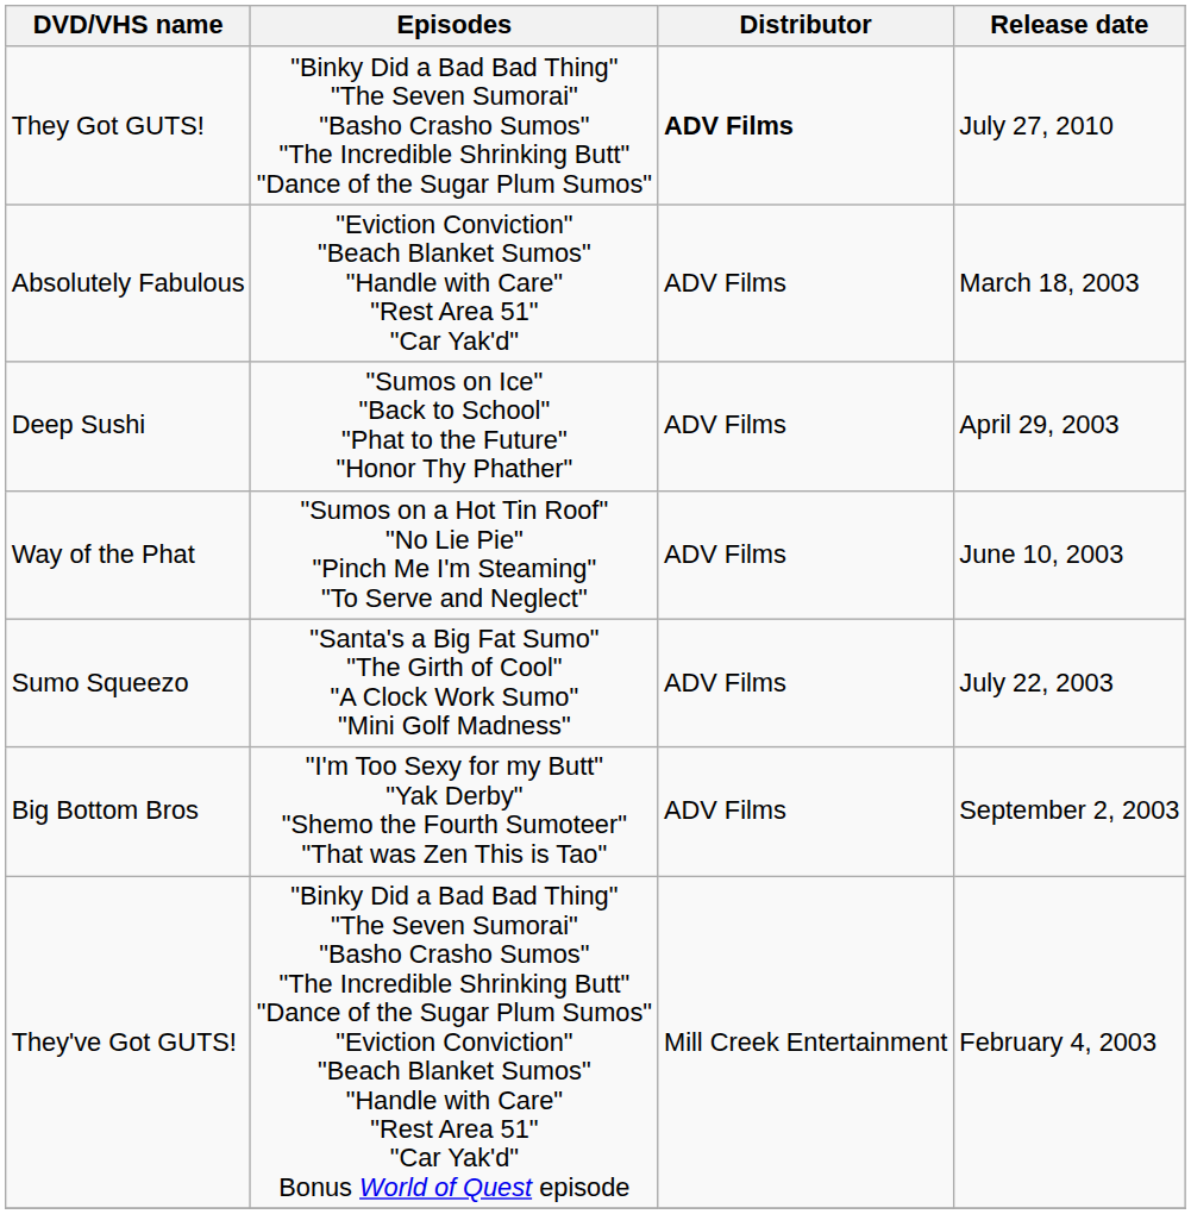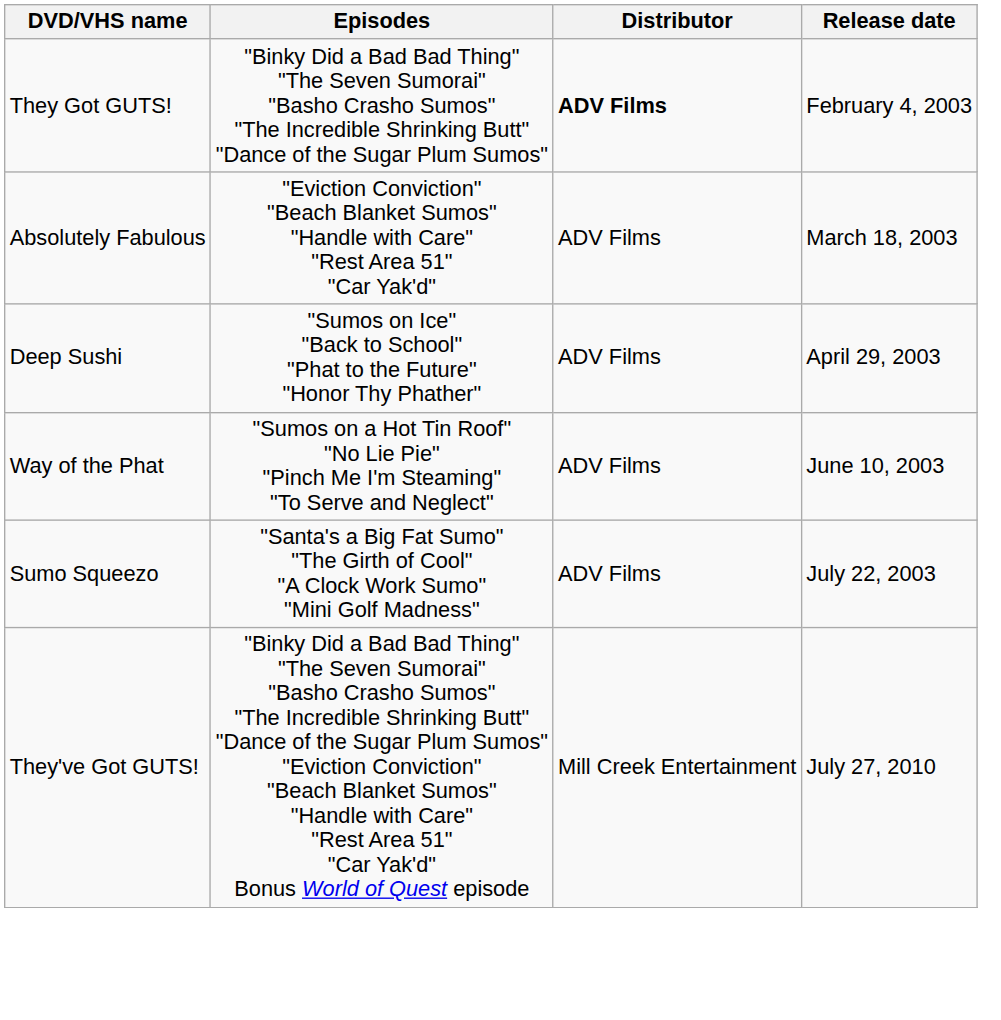They Got GUTS! | Release date: July 27, 2010 -> February 4, 2003
- row: Big Bottom Bros | "I'm Too Sexy for my Butt" "Yak Derby" "Shemo the Fourth Sumoteer" "That was Zen This is Tao" | ADV Films | September 2, 2003
They've Got GUTS! | Release date: February 4, 2003 -> July 27, 2010
